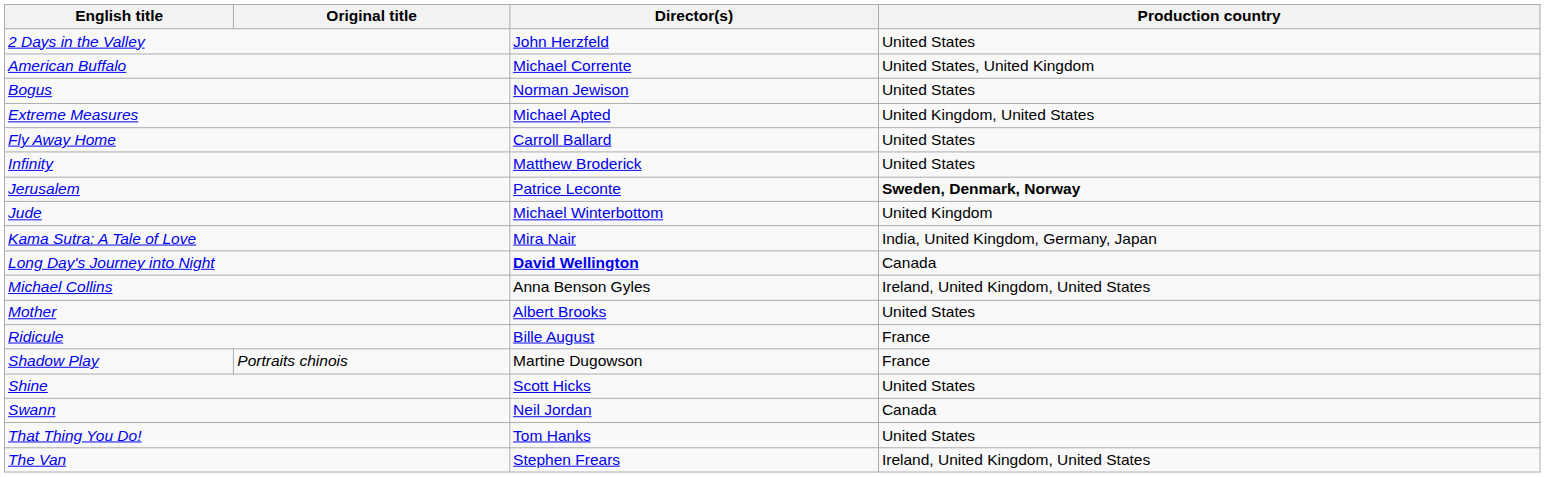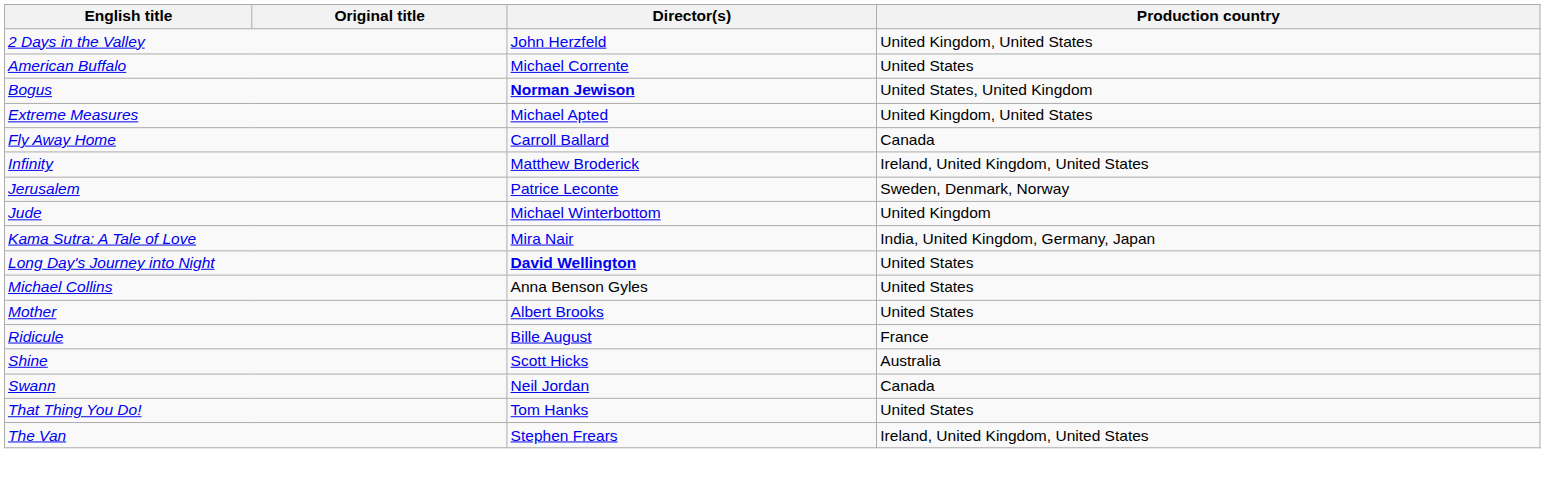2 Days in the Valley | Production country: United States -> United Kingdom, United States
American Buffalo | Production country: United States, United Kingdom -> United States
Bogus | Director(s): normal -> bold
Bogus | Production country: United States -> United States, United Kingdom
Fly Away Home | Production country: United States -> Canada
Infinity | Production country: United States -> Ireland, United Kingdom, United States
Jerusalem | Production country: bold -> normal
Long Day's Journey into Night | Production country: Canada -> United States
Michael Collins | Production country: Ireland, United Kingdom, United States -> United States
- row: Shadow Play | Portraits chinois | Martine Dugowson | France
Shine | Production country: United States -> Australia
